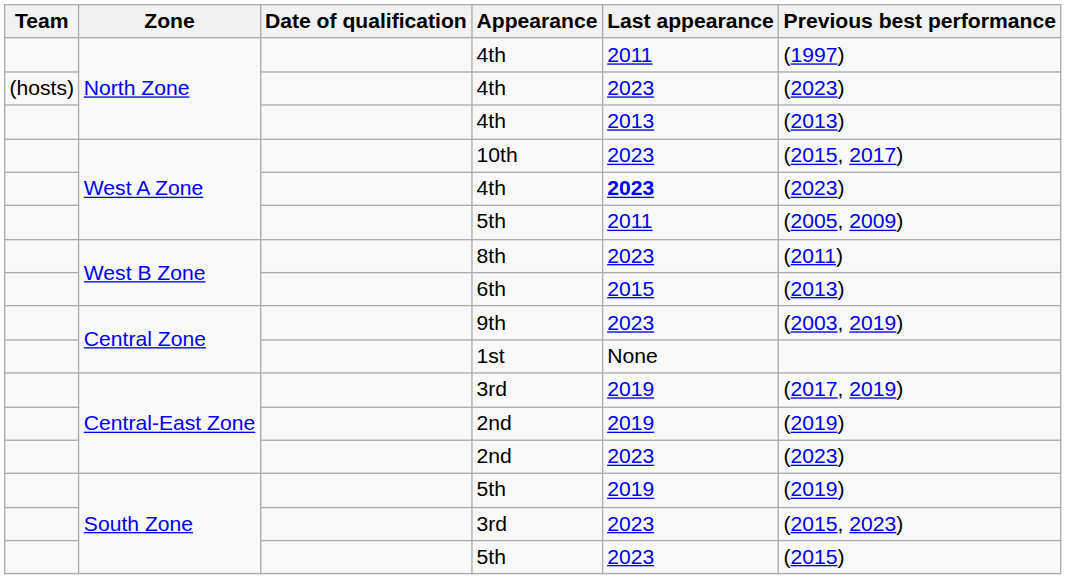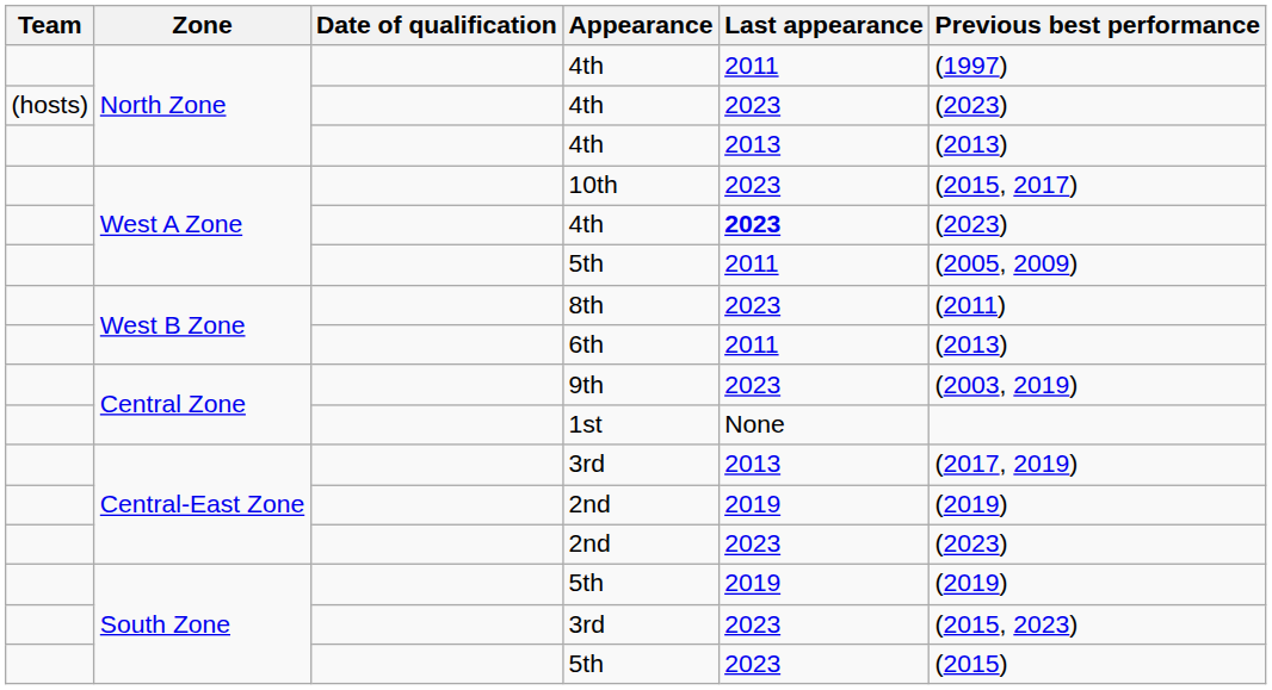6th | Last appearance: 2015 -> 2011
Central-East Zone / 3rd | Last appearance: 2019 -> 2013
